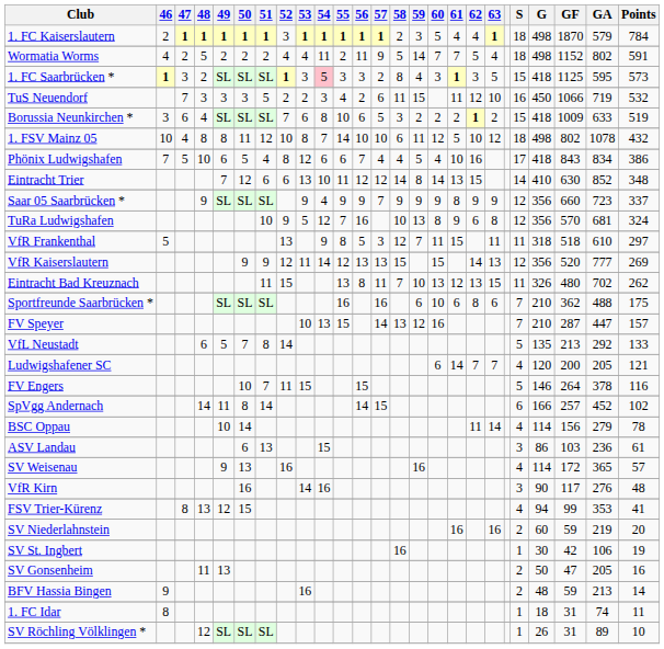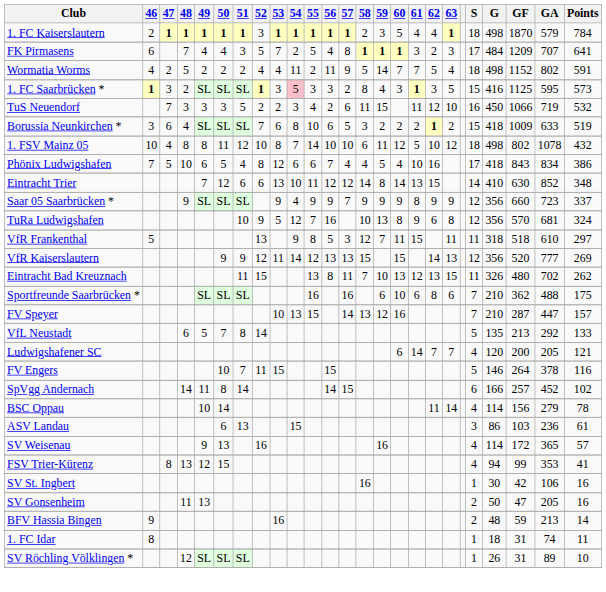+ row: FK Pirmasens | 6 | 7 | 4 | 4 | 3 | 5 | 7 | 2 | 5 | 4 | 8 | 1 | 1 | 1 | 3 | 2 | 3 | 17 | 484 | 1209 | 707 | 641
1. FC Saarbrücken * | G: 418 -> 416
- row: VfR Kirn | 16 | 14 | 16 | 3 | 90 | 117 | 276 | 48
- row: SV Niederlahnstein | 16 | 16 | 2 | 60 | 59 | 219 | 20
SV St. Ingbert | Points: 19 -> 16
